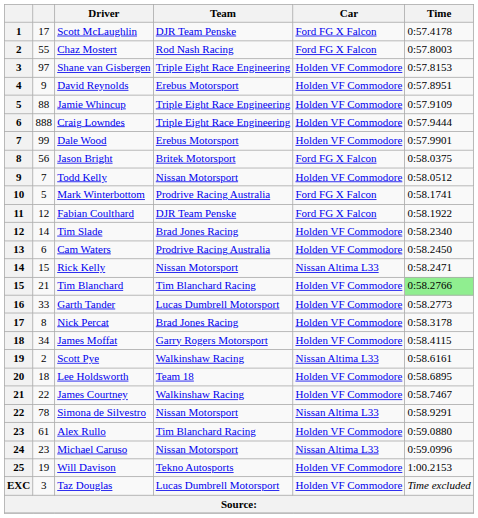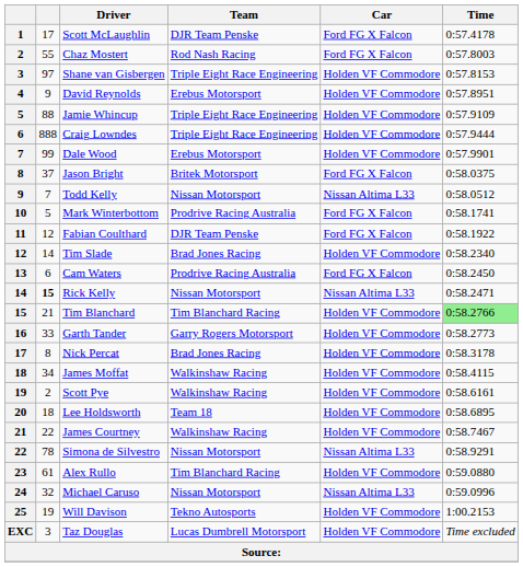Jason Bright | column 2: 56 -> 37
Todd Kelly | Car: Holden VF Commodore -> Nissan Altima L33
Cam Waters | Car: Holden VF Commodore -> Ford FG X Falcon
Rick Kelly | column 2: normal -> bold
Garth Tander | Team: Lucas Dumbrell Motorsport -> Garry Rogers Motorsport
James Moffat | Team: Garry Rogers Motorsport -> Walkinshaw Racing
Scott Pye | Car: Nissan Altima L33 -> Holden VF Commodore
Michael Caruso | column 2: 23 -> 32
